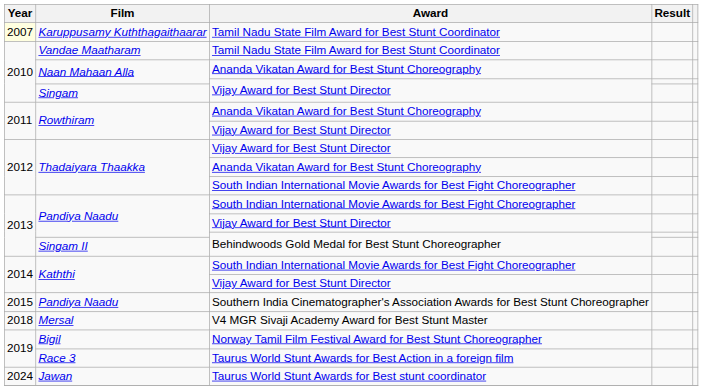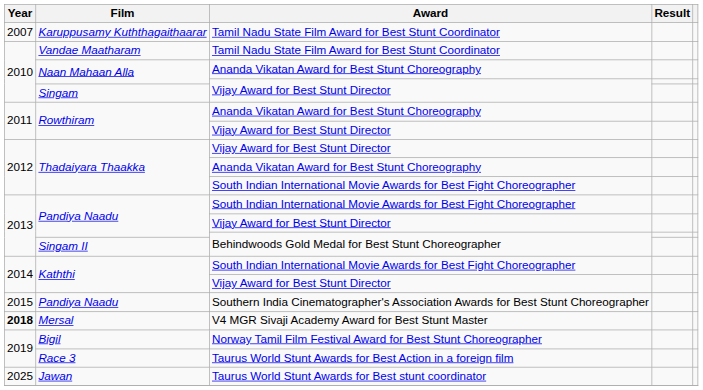Karuppusamy Kuththagaithaarar | Year: lightyellow background -> no background
Mersal | Year: normal -> bold
Jawan | Year: 2024 -> 2025
